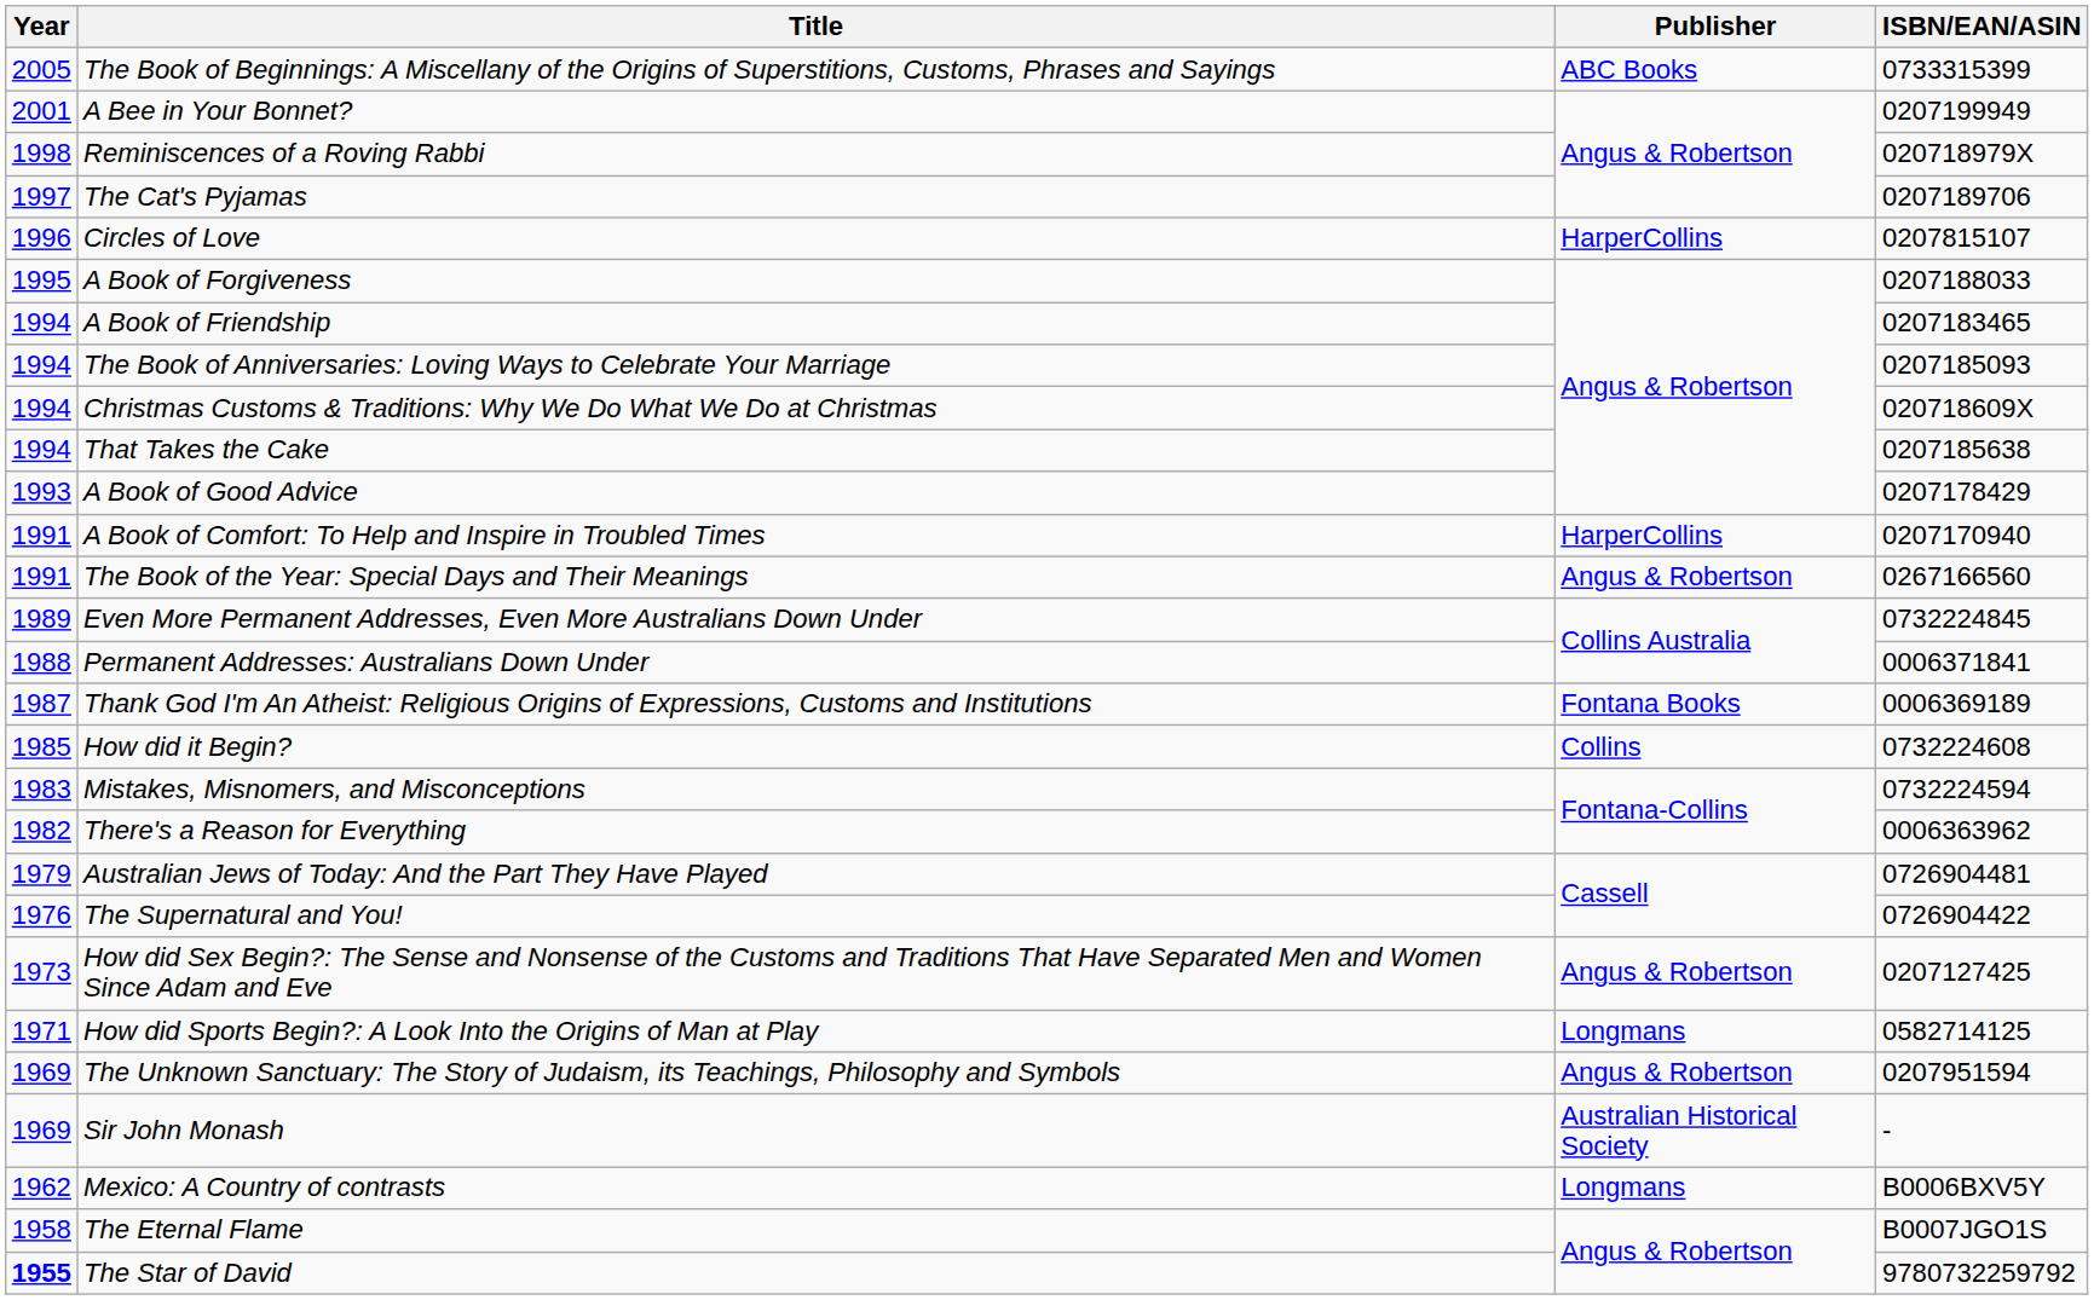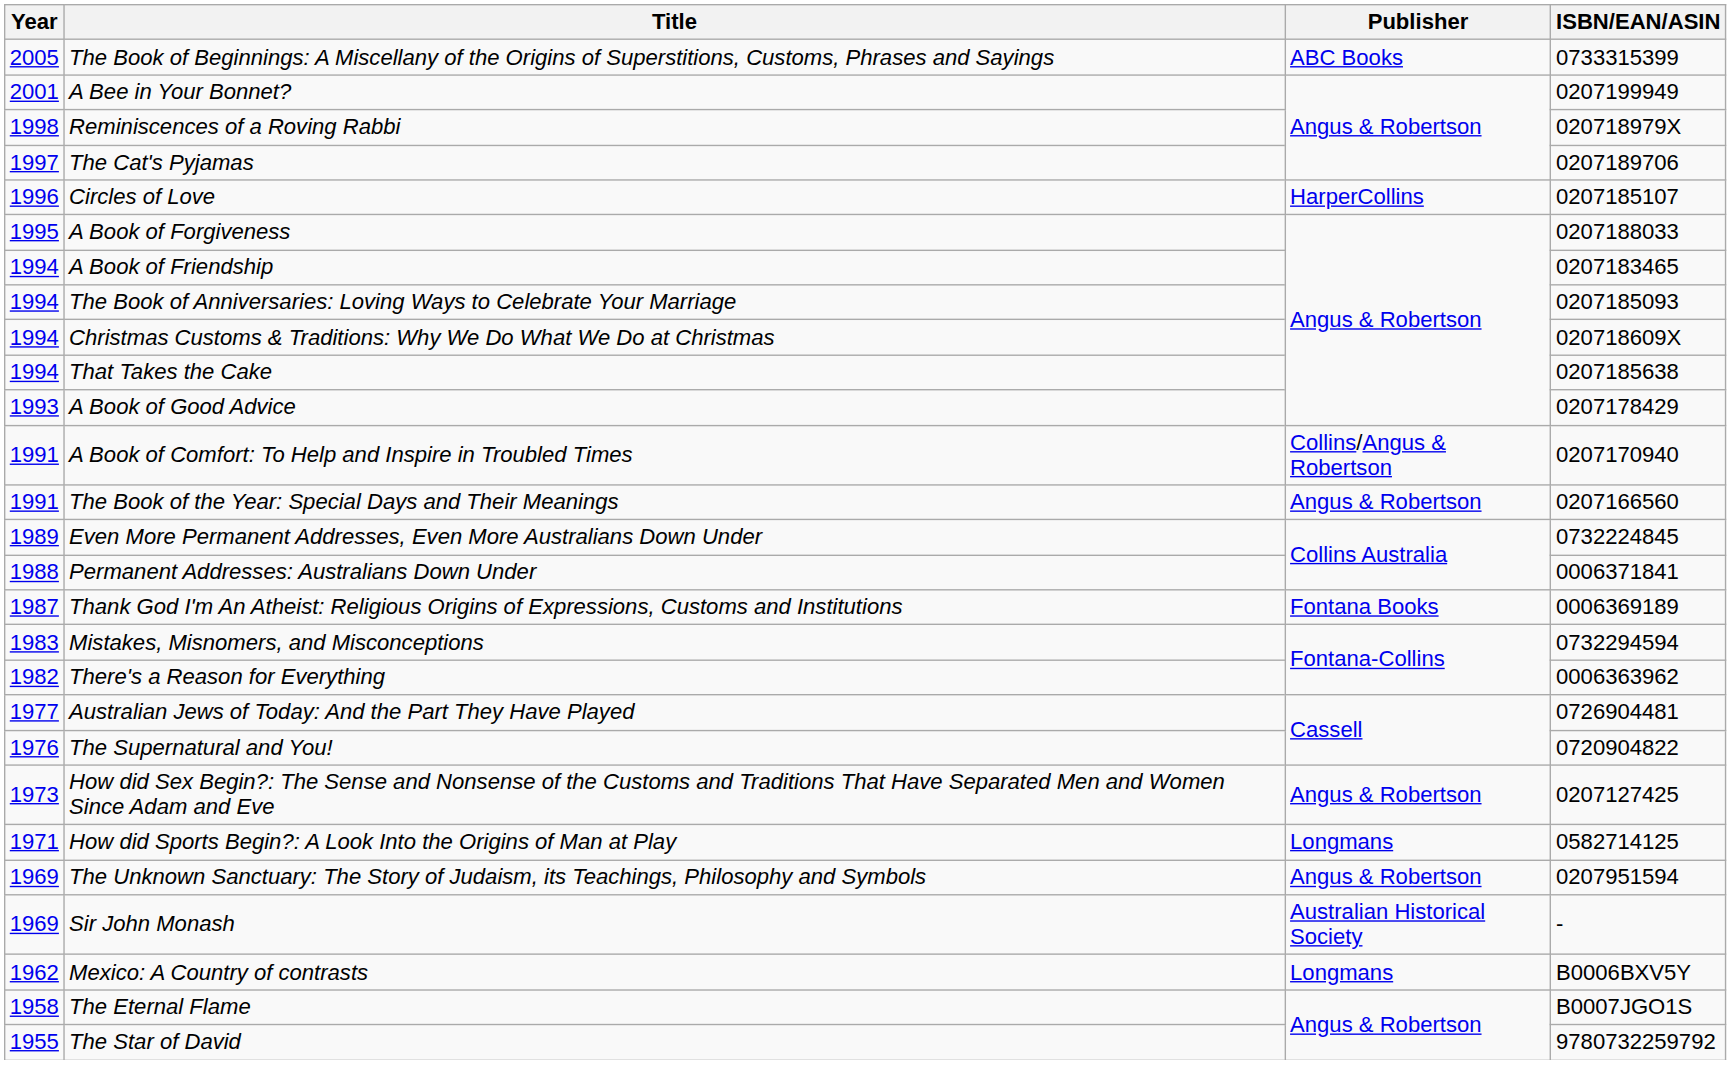Circles of Love | ISBN/EAN/ASIN: 0207815107 -> 0207185107
A Book of Comfort: To Help and Inspire in Troubled Times | Publisher: HarperCollins -> Collins/Angus & Robertson
The Book of the Year: Special Days and Their Meanings | ISBN/EAN/ASIN: 0267166560 -> 0207166560
- row: 1985 | How did it Begin? | Collins | 0732224608
Mistakes, Misnomers, and Misconceptions | ISBN/EAN/ASIN: 0732224594 -> 0732294594
Australian Jews of Today: And the Part They Have Played | Year: 1979 -> 1977
The Supernatural and You! | ISBN/EAN/ASIN: 0726904422 -> 0720904822
The Star of David | Year: bold -> normal
